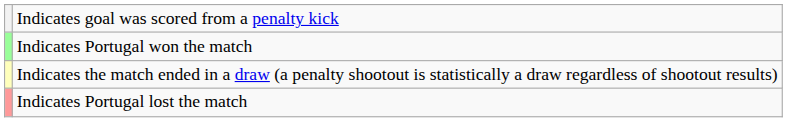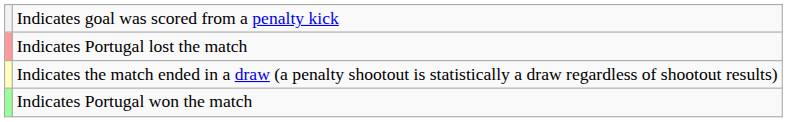rows swapped: Indicates Portugal won the match <-> Indicates Portugal lost the match
